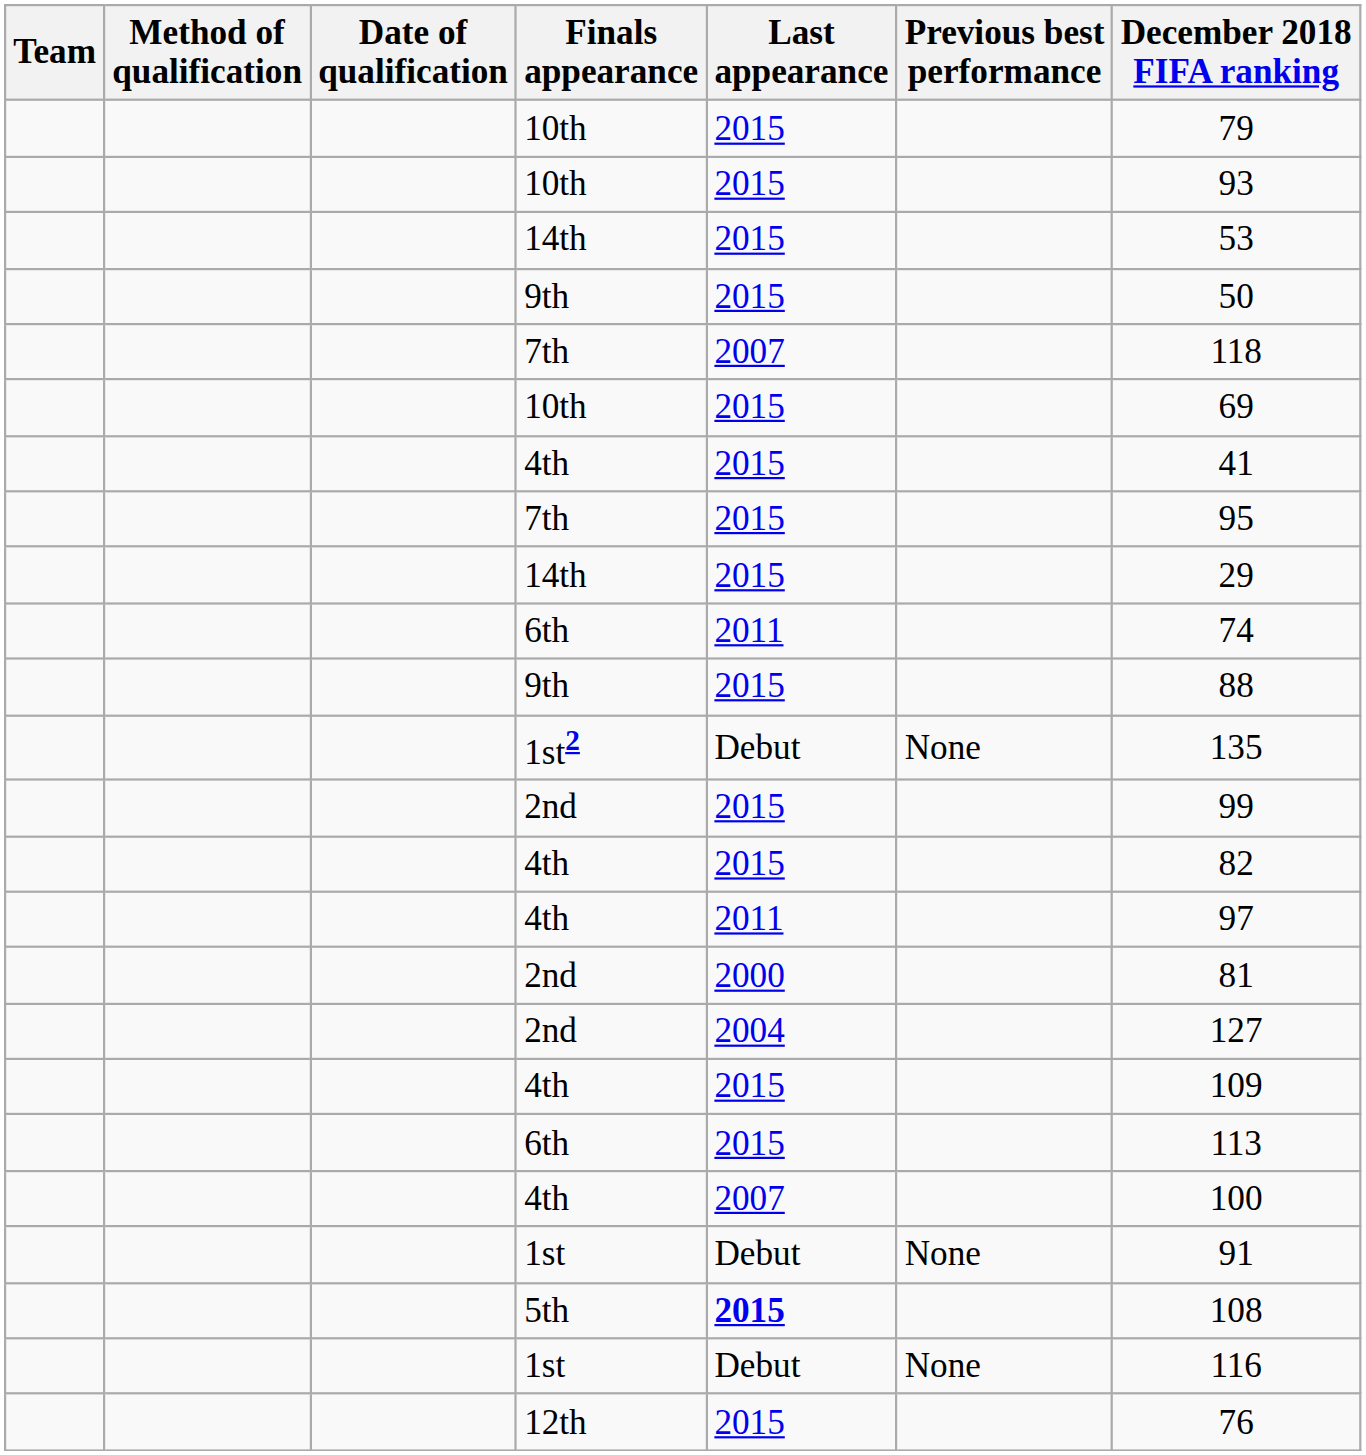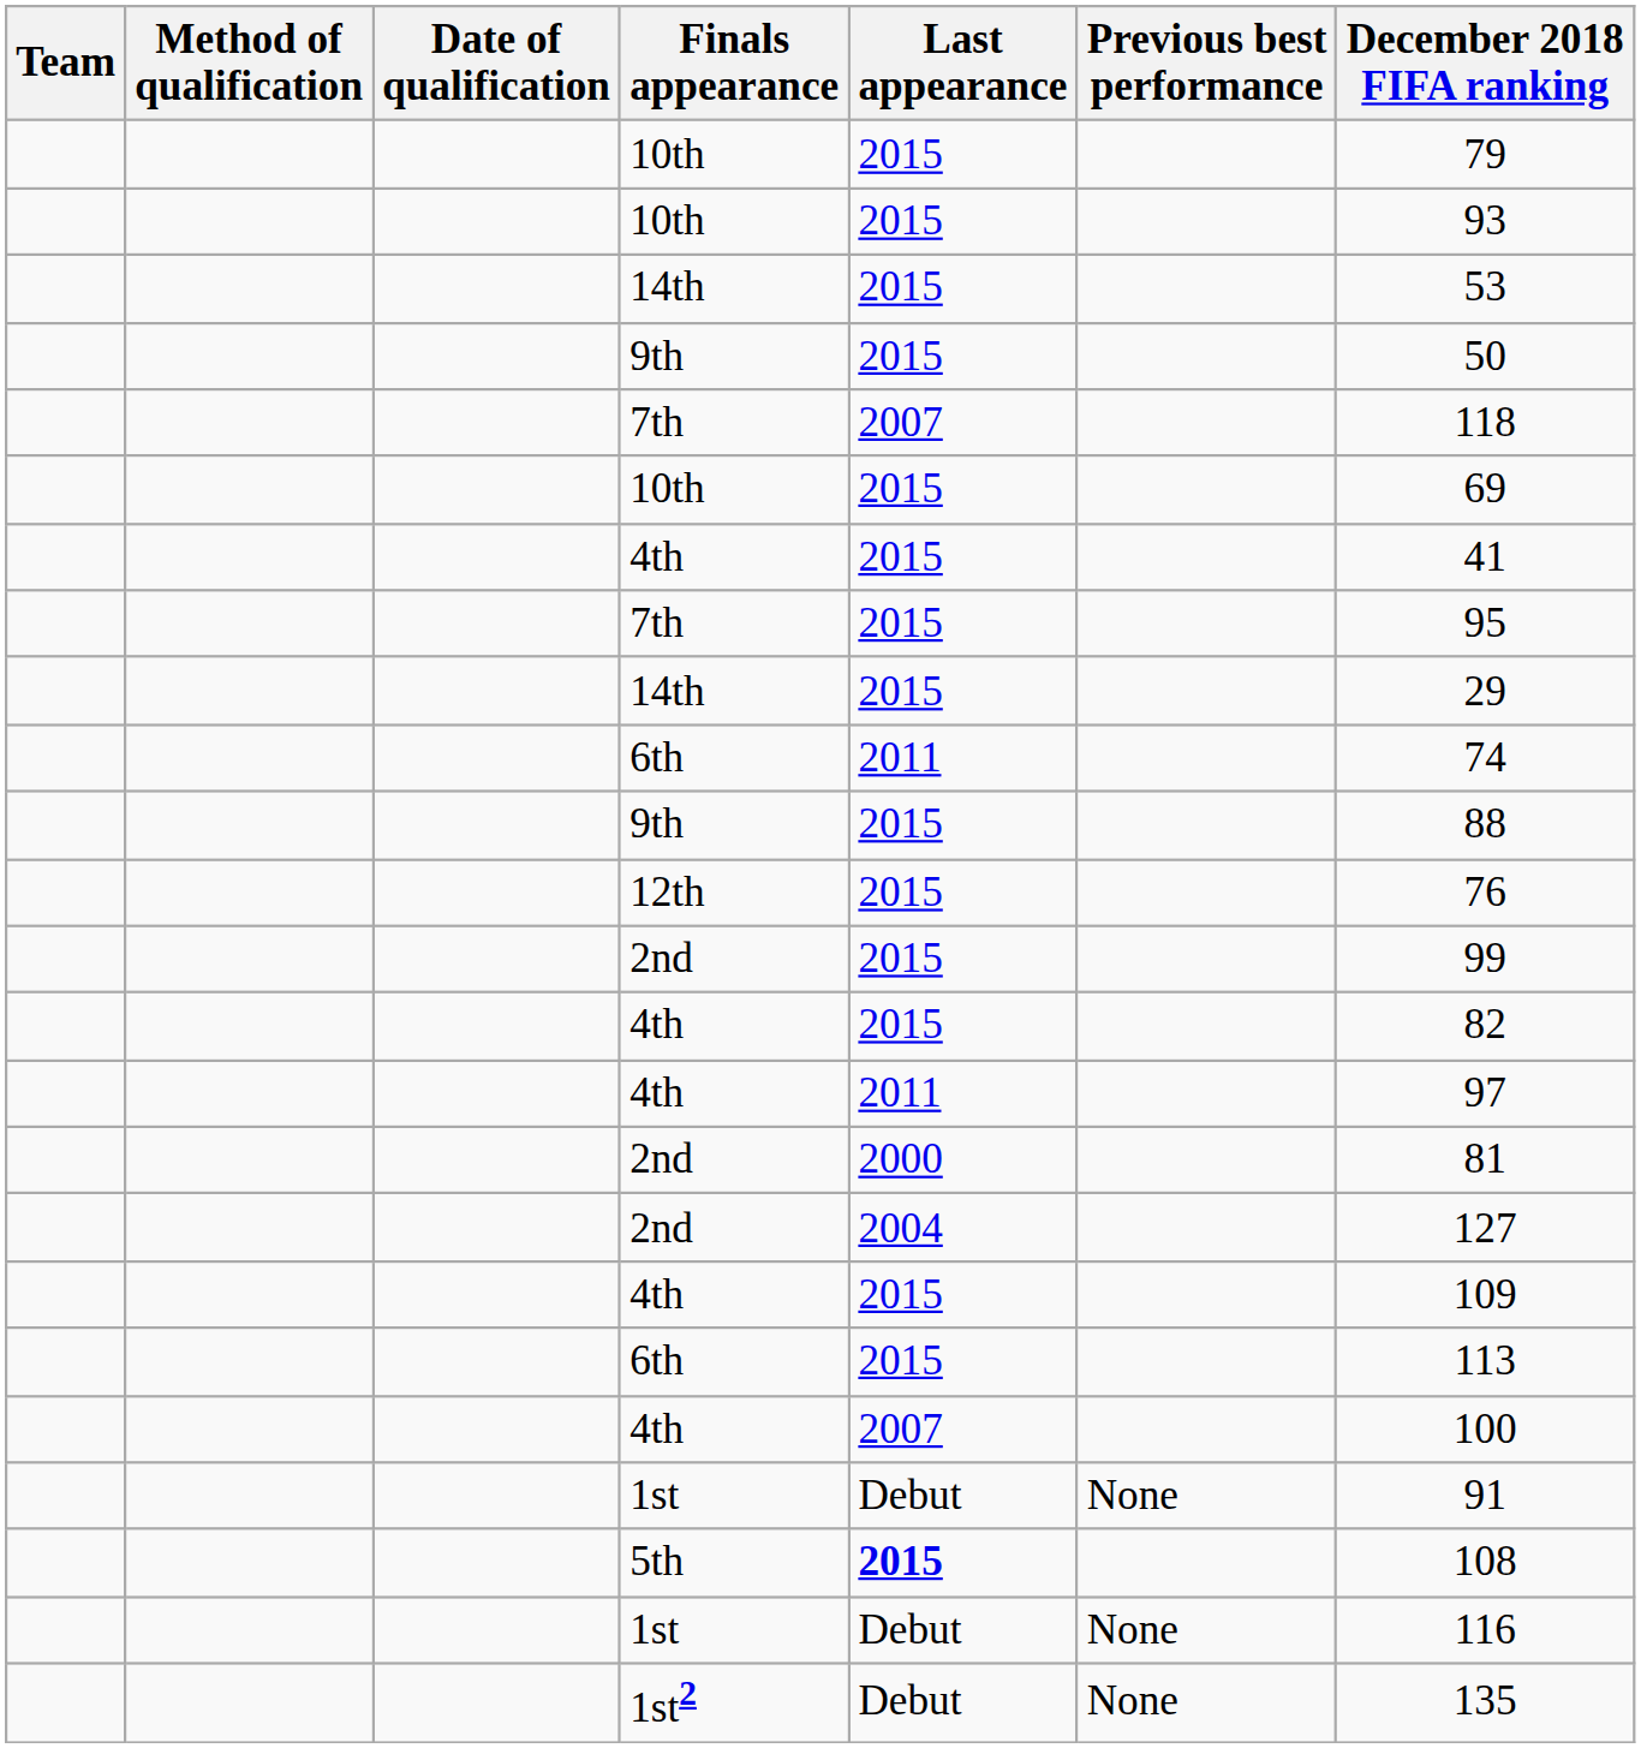rows swapped: 12th <-> 1st2
